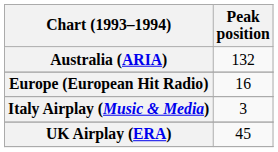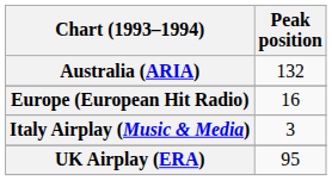UK Airplay (ERA) | Peak position: 45 -> 95
